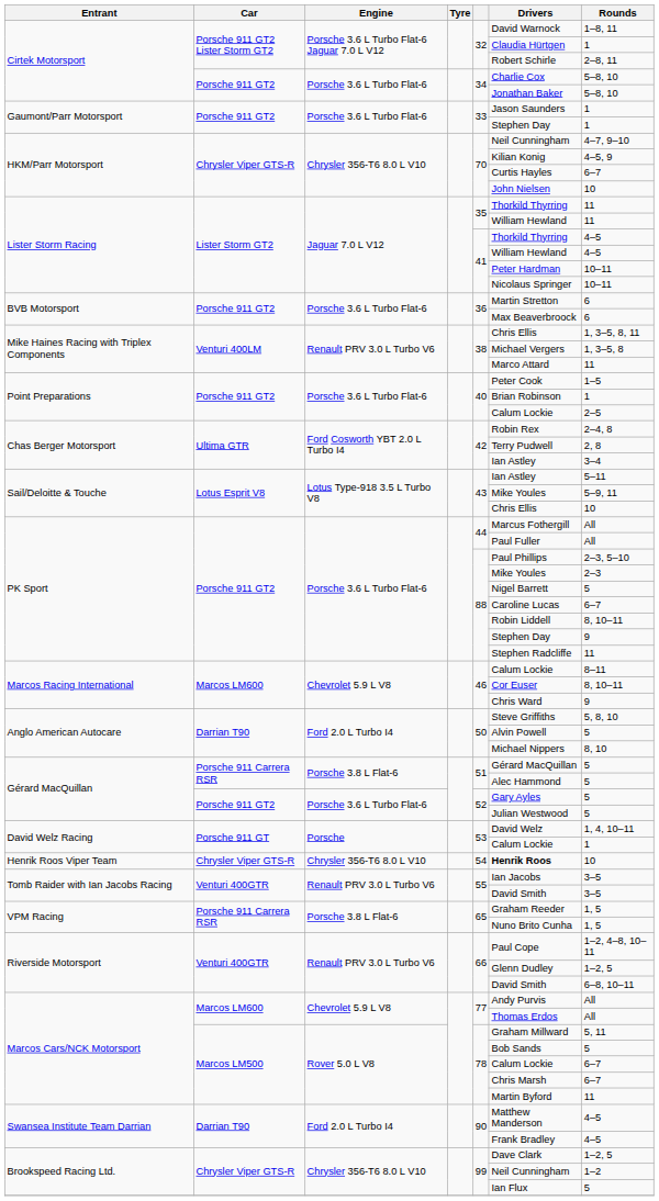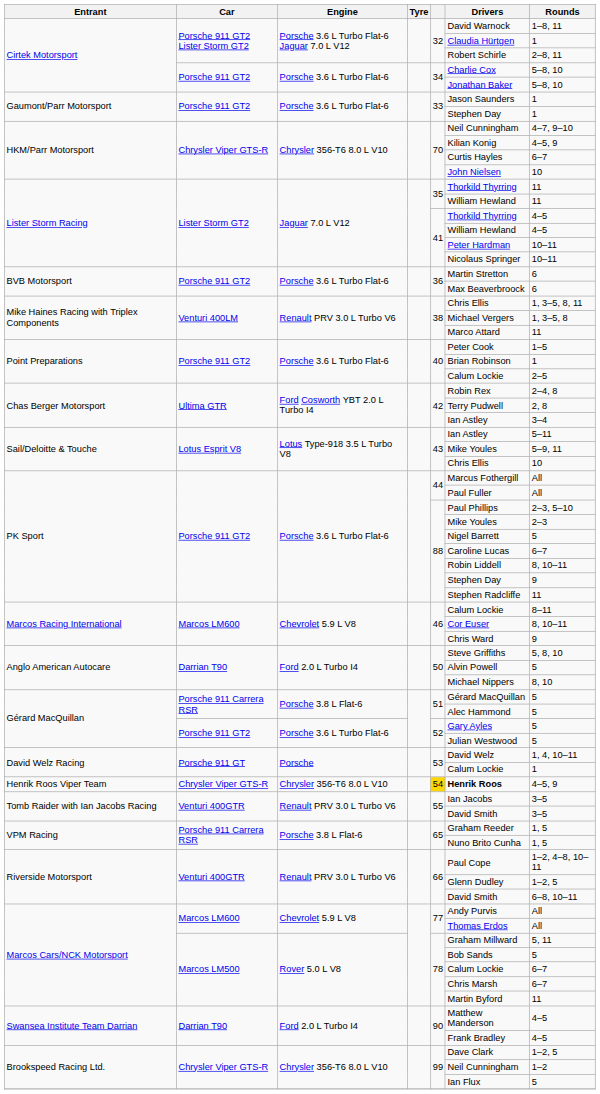Henrik Roos Viper Team | column 5: no background -> gold background
Henrik Roos Viper Team | Rounds: 10 -> 4–5, 9
